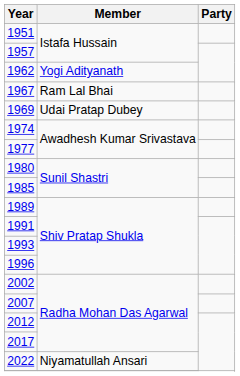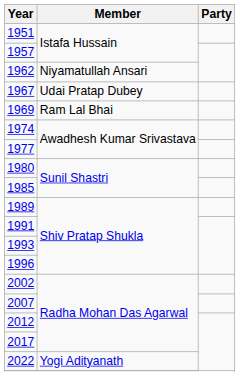1962 | Member: Yogi Adityanath -> Niyamatullah Ansari
1967 | Member: Ram Lal Bhai -> Udai Pratap Dubey
1969 | Member: Udai Pratap Dubey -> Ram Lal Bhai
2022 | Member: Niyamatullah Ansari -> Yogi Adityanath
